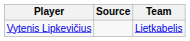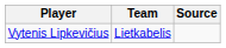columns swapped: Team <-> Source
